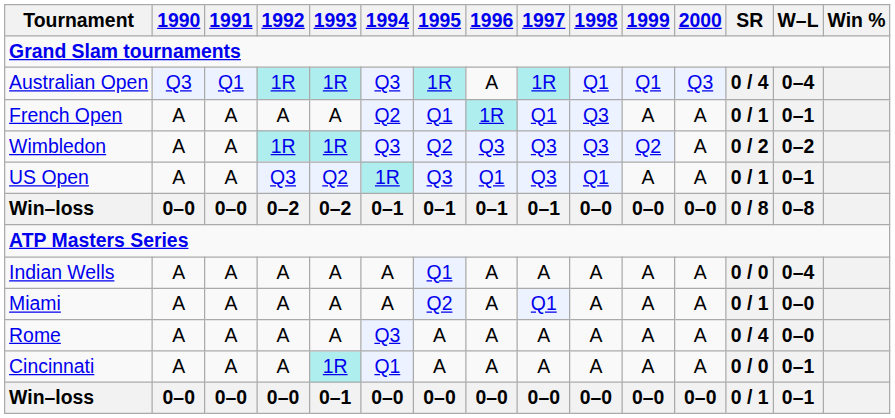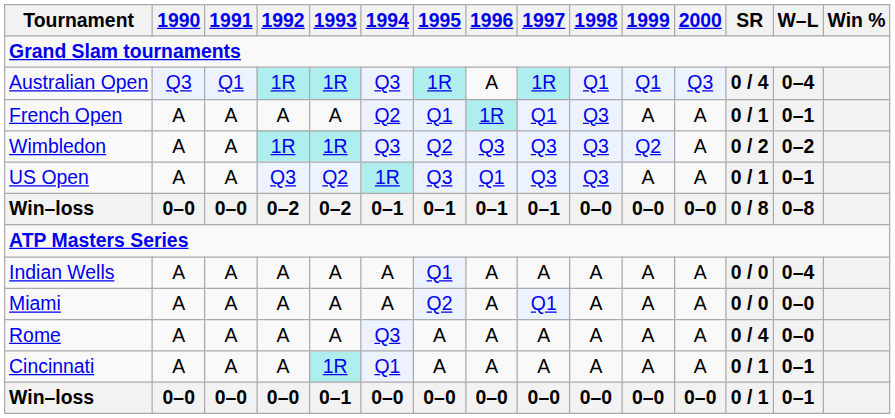US Open | 1998: Q1 -> Q3
Miami | SR: 0 / 1 -> 0 / 0
Cincinnati | SR: 0 / 0 -> 0 / 1
